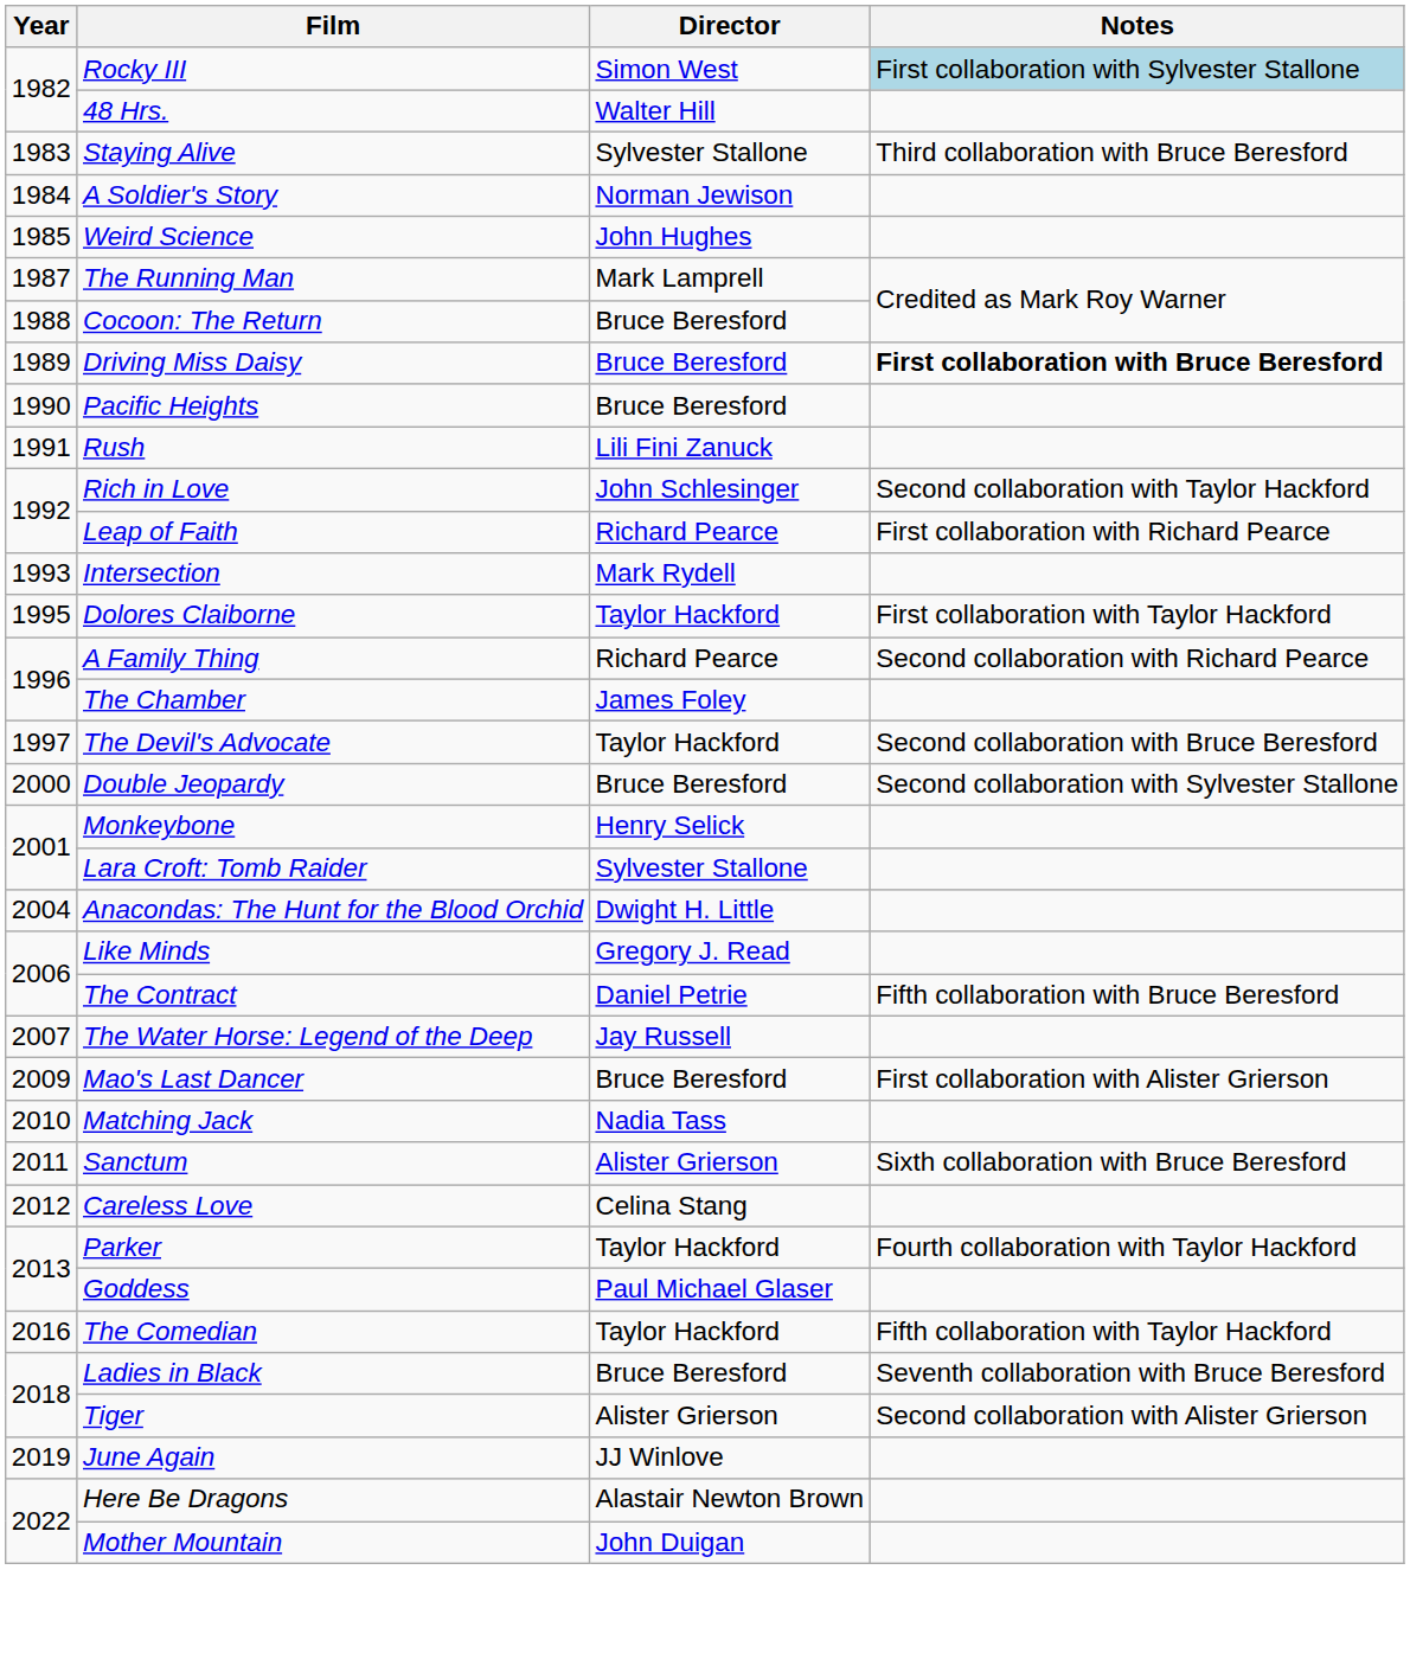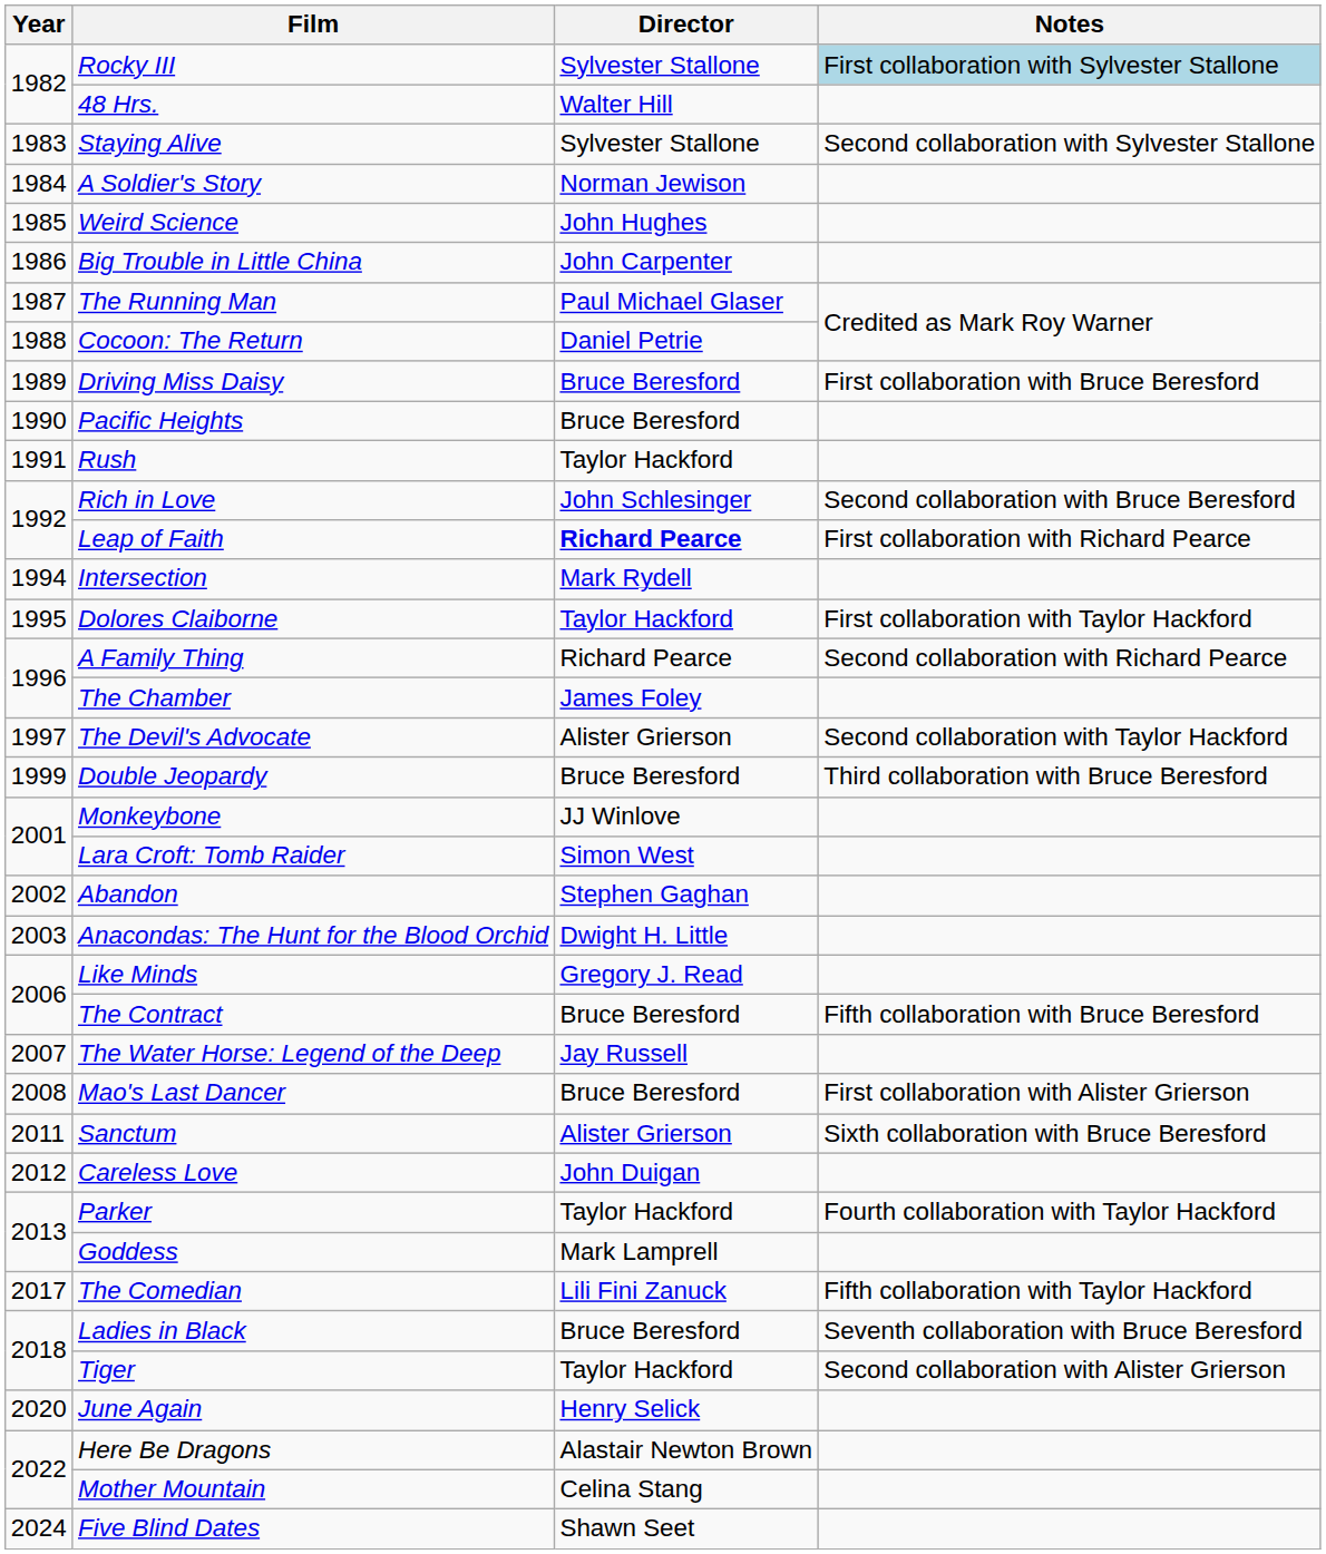Rocky III | Director: Simon West -> Sylvester Stallone
Staying Alive | Notes: Third collaboration with Bruce Beresford -> Second collaboration with Sylvester Stallone
+ row: 1986 | Big Trouble in Little China | John Carpenter
The Running Man | Director: Mark Lamprell -> Paul Michael Glaser
Cocoon: The Return | Director: Bruce Beresford -> Daniel Petrie
Driving Miss Daisy | Notes: bold -> normal
Rush | Director: Lili Fini Zanuck -> Taylor Hackford
Rich in Love | Notes: Second collaboration with Taylor Hackford -> Second collaboration with Bruce Beresford
Leap of Faith | Director: normal -> bold
Intersection | Year: 1993 -> 1994
The Devil's Advocate | Director: Taylor Hackford -> Alister Grierson
The Devil's Advocate | Notes: Second collaboration with Bruce Beresford -> Second collaboration with Taylor Hackford
Double Jeopardy | Year: 2000 -> 1999
Double Jeopardy | Notes: Second collaboration with Sylvester Stallone -> Third collaboration with Bruce Beresford
Monkeybone | Director: Henry Selick -> JJ Winlove
Lara Croft: Tomb Raider | Director: Sylvester Stallone -> Simon West
+ row: 2002 | Abandon | Stephen Gaghan
Anacondas: The Hunt for the Blood Orchid | Year: 2004 -> 2003
The Contract | Director: Daniel Petrie -> Bruce Beresford
Mao's Last Dancer | Year: 2009 -> 2008
- row: 2010 | Matching Jack | Nadia Tass
Careless Love | Director: Celina Stang -> John Duigan
Goddess | Director: Paul Michael Glaser -> Mark Lamprell
The Comedian | Year: 2016 -> 2017
The Comedian | Director: Taylor Hackford -> Lili Fini Zanuck
Tiger | Director: Alister Grierson -> Taylor Hackford
June Again | Year: 2019 -> 2020
June Again | Director: JJ Winlove -> Henry Selick
Mother Mountain | Director: John Duigan -> Celina Stang
+ row: 2024 | Five Blind Dates | Shawn Seet
